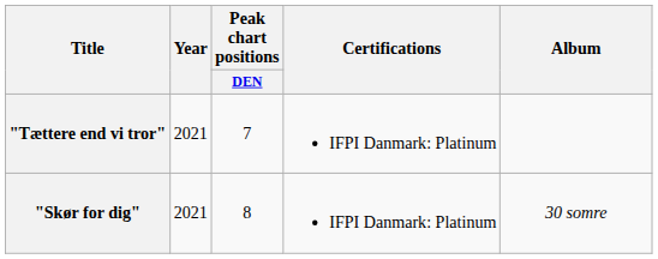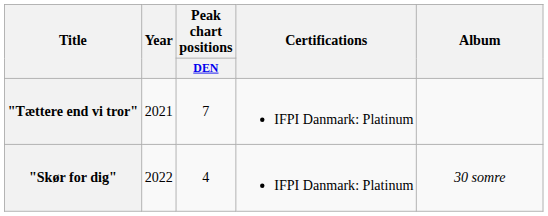"Skør for dig" | Year: 2021 -> 2022
"Skør for dig" | Peak chart positions / DEN: 8 -> 4
